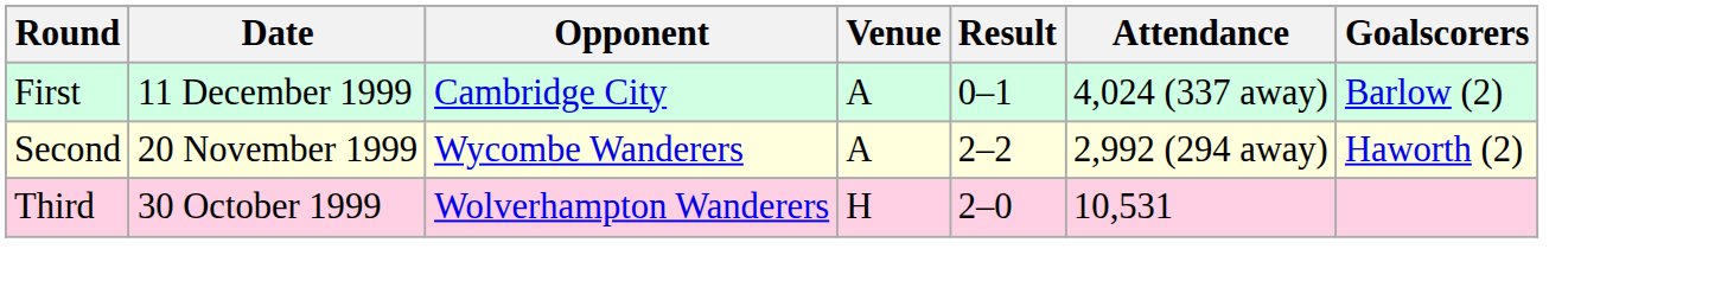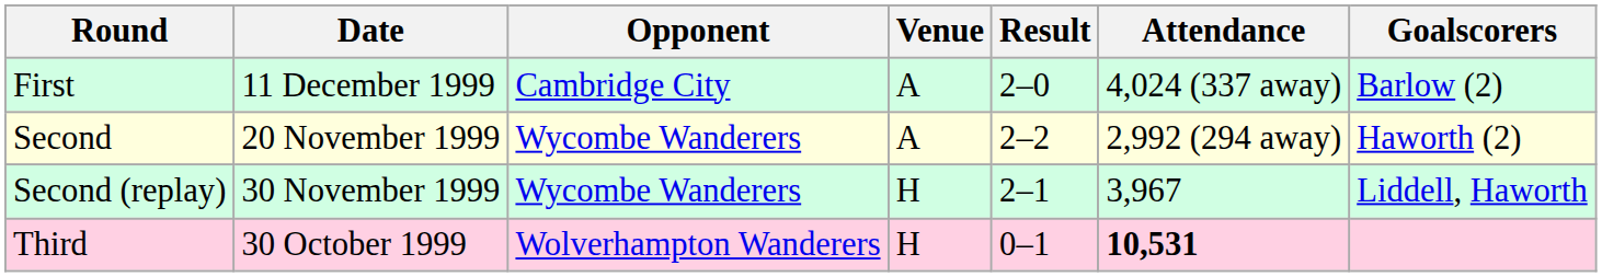First | Result: 0–1 -> 2–0
+ row: Second (replay) | 30 November 1999 | Wycombe Wanderers | H | 2–1 | 3,967 | Liddell, Haworth
Third | Result: 2–0 -> 0–1
Third | Attendance: normal -> bold
